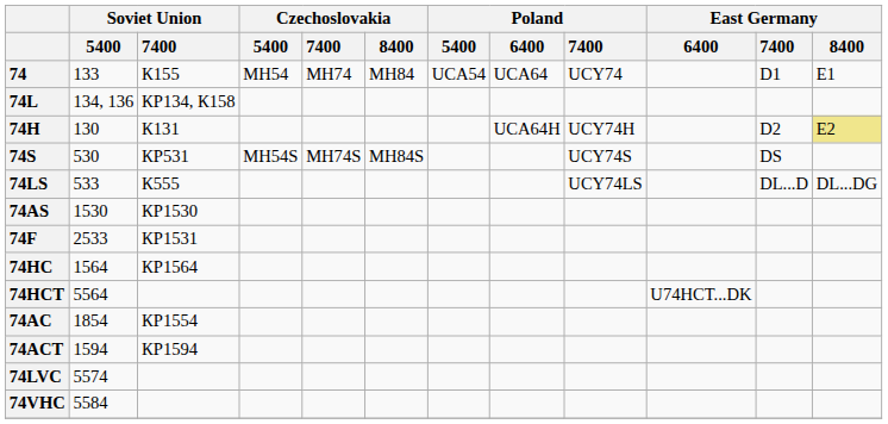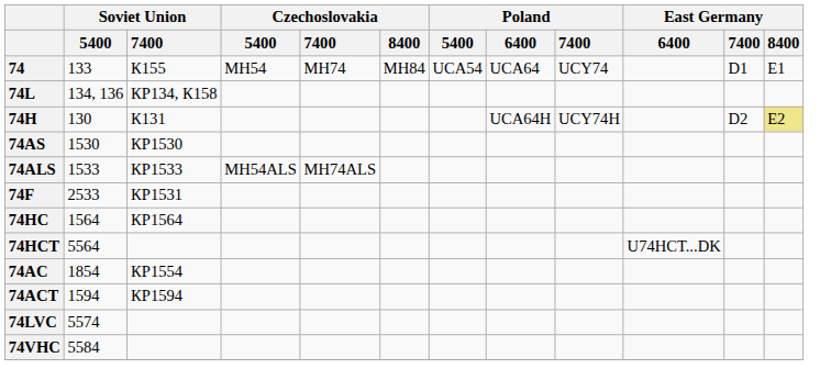- row: 74S | 530 | КР531 | MH54S | MH74S | MH84S | UCY74S | DS
- row: 74LS | 533 | К555 | UCY74LS | DL...D | DL...DG
+ row: 74ALS | 1533 | КР1533 | MH54ALS | MH74ALS
